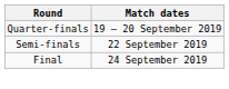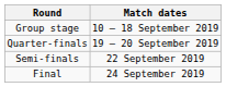+ row: Group stage | 10 – 18 September 2019
